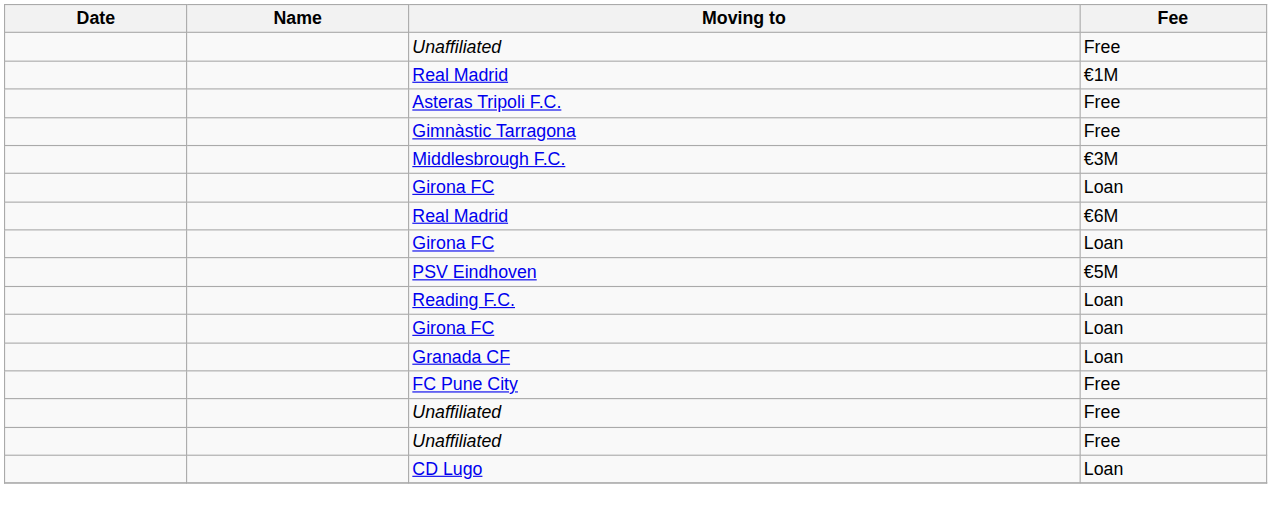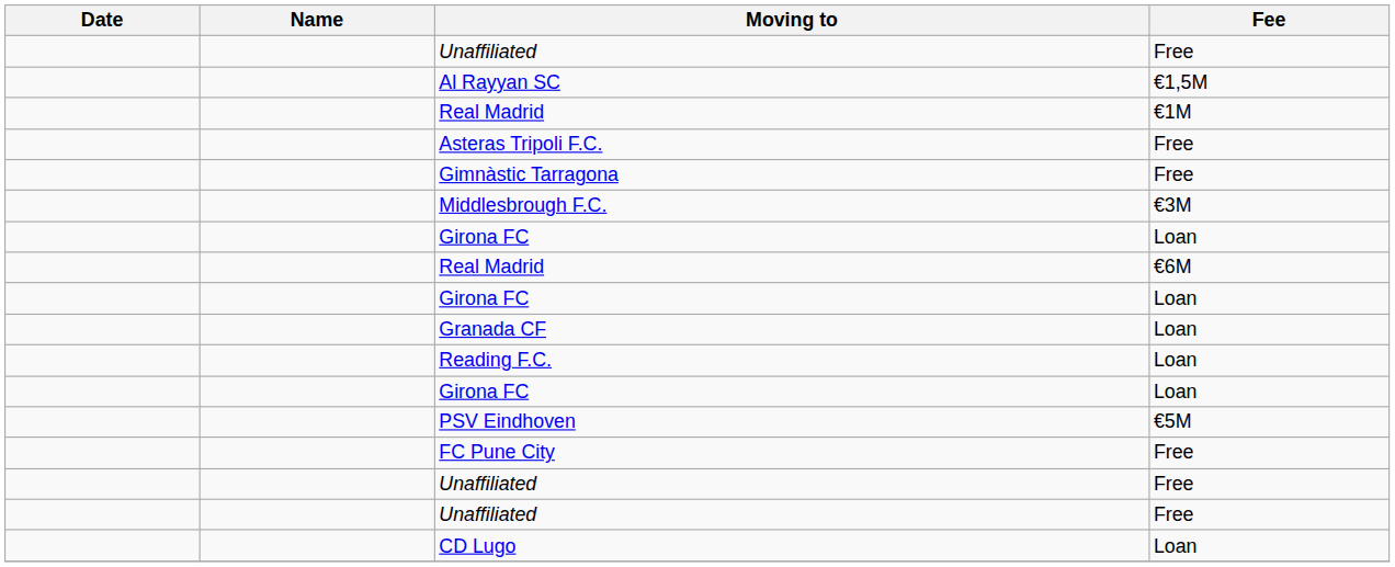+ row: Al Rayyan SC | €1,5M
rows swapped: PSV Eindhoven <-> Granada CF
